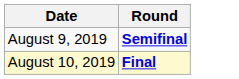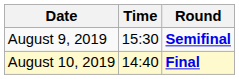+ column: Time | 15:30 | 14:40
